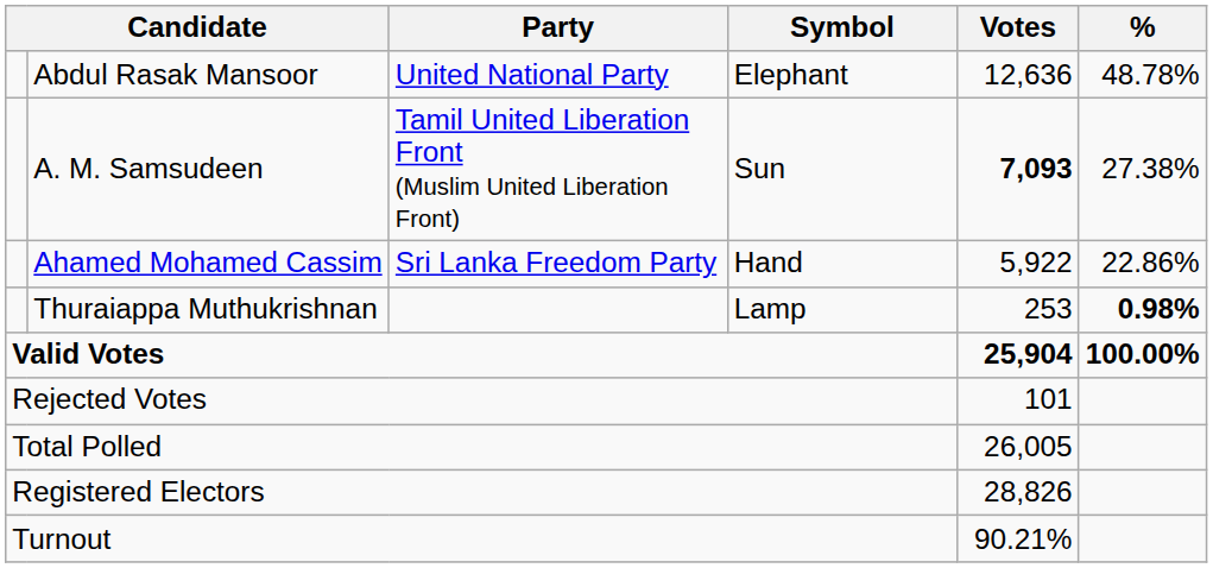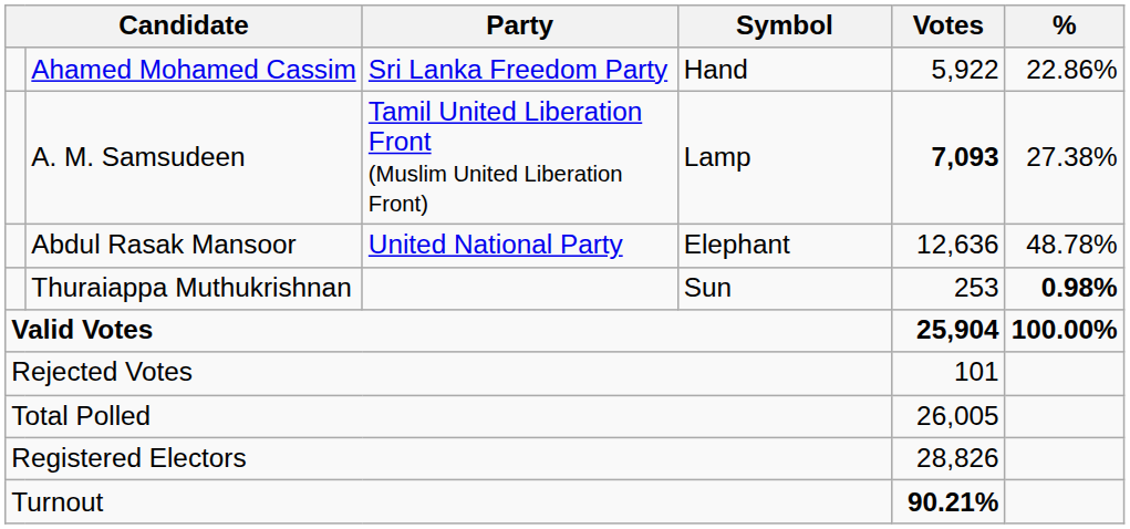rows swapped: Abdul Rasak Mansoor <-> Ahamed Mohamed Cassim
A. M. Samsudeen | Symbol: Sun -> Lamp
Thuraiappa Muthukrishnan | Symbol: Lamp -> Sun
Turnout | Votes: normal -> bold
